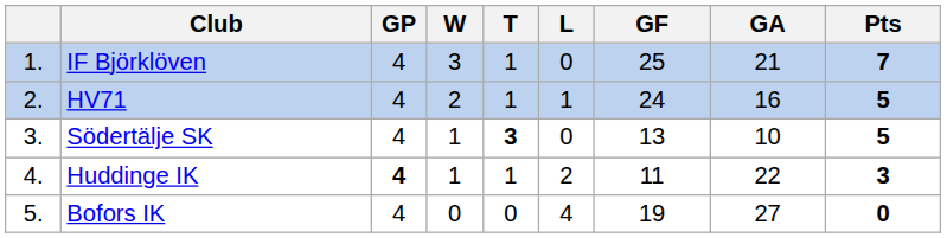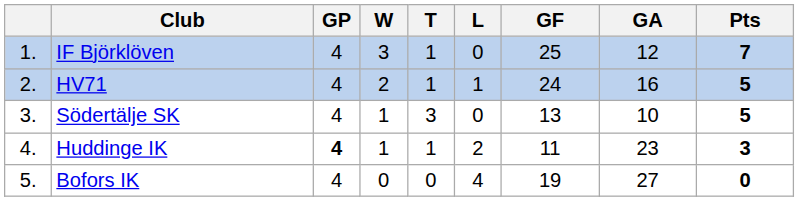IF Björklöven | GA: 21 -> 12
Södertälje SK | T: bold -> normal
Huddinge IK | GA: 22 -> 23
